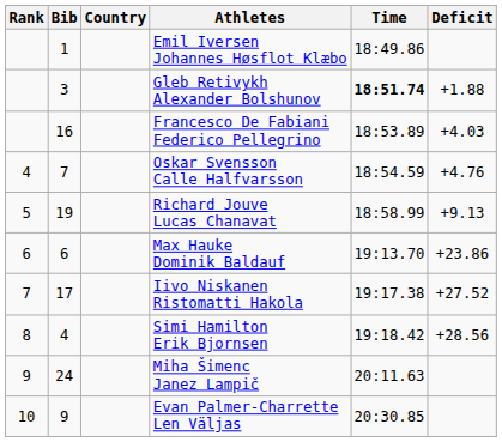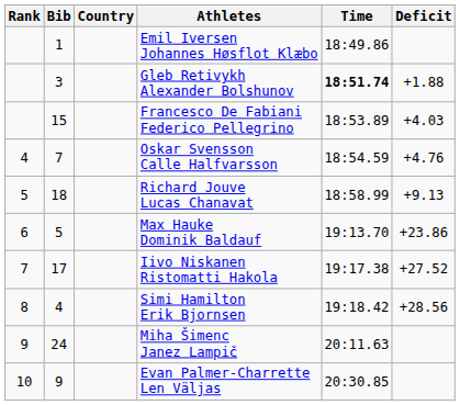Francesco De Fabiani Federico Pellegrino | Bib: 16 -> 15
Richard Jouve Lucas Chanavat | Bib: 19 -> 18
Max Hauke Dominik Baldauf | Bib: 6 -> 5
